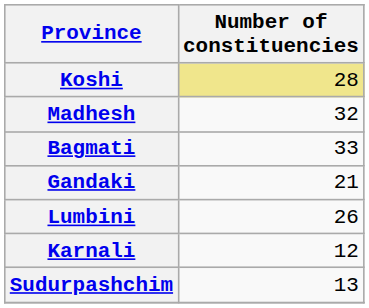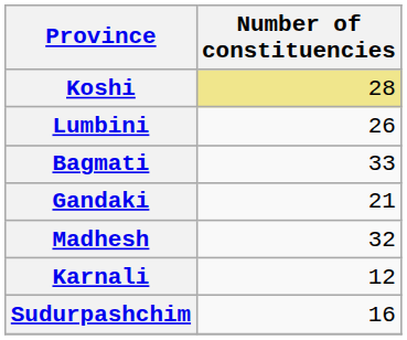rows swapped: Madhesh <-> Lumbini
Sudurpashchim | Number of constituencies: 13 -> 16
